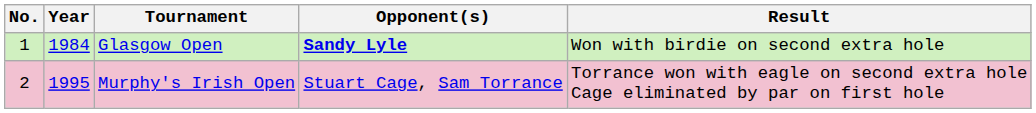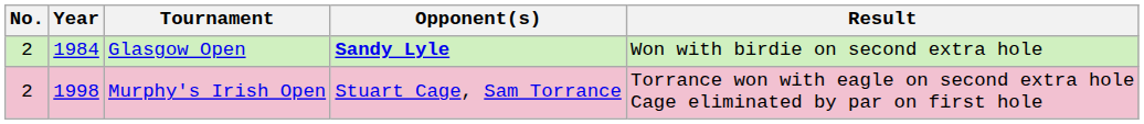Glasgow Open | No.: 1 -> 2
Murphy's Irish Open | Year: 1995 -> 1998
